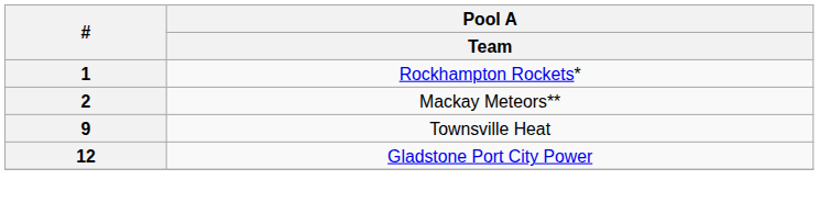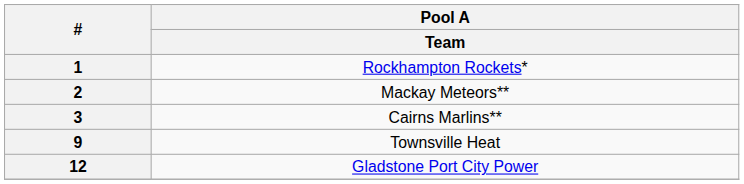+ row: 3 | Cairns Marlins**
